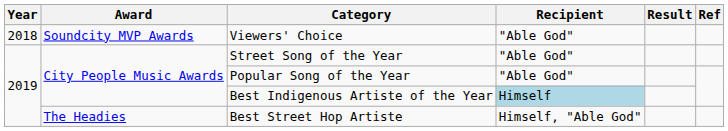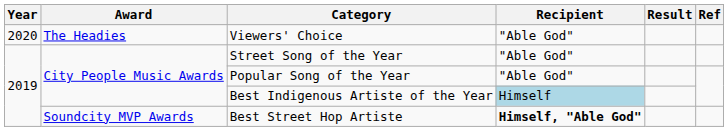Viewers' Choice | Year: 2018 -> 2020
Viewers' Choice | Award: Soundcity MVP Awards -> The Headies
Best Street Hop Artiste | Award: The Headies -> Soundcity MVP Awards
Best Street Hop Artiste | Recipient: normal -> bold
